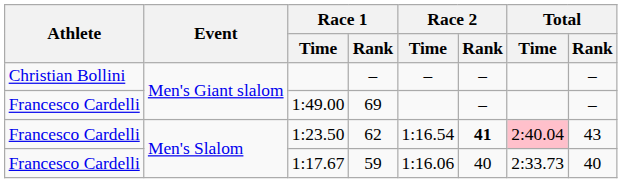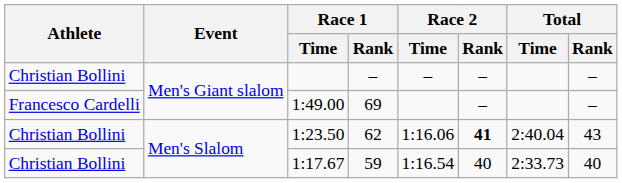1:23.50 | Athlete: Francesco Cardelli -> Christian Bollini
1:23.50 | Race 2 / Time: 1:16.54 -> 1:16.06
1:23.50 | Total / Time: pink background -> no background
1:17.67 | Athlete: Francesco Cardelli -> Christian Bollini
1:17.67 | Race 2 / Time: 1:16.06 -> 1:16.54
